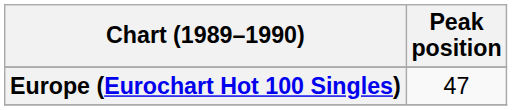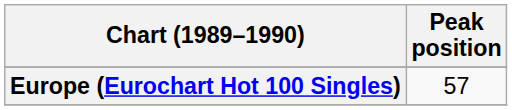Europe (Eurochart Hot 100 Singles) | Peak position: 47 -> 57
